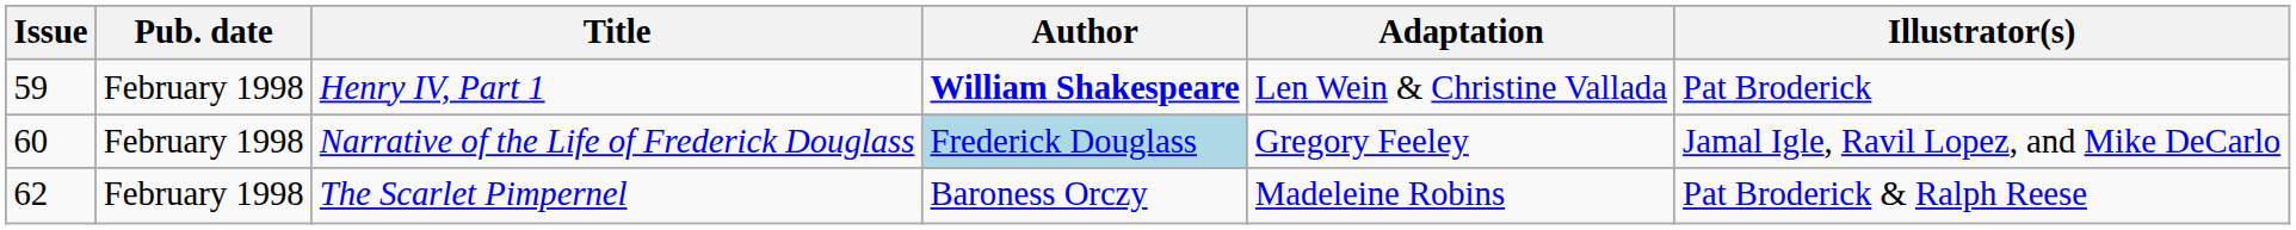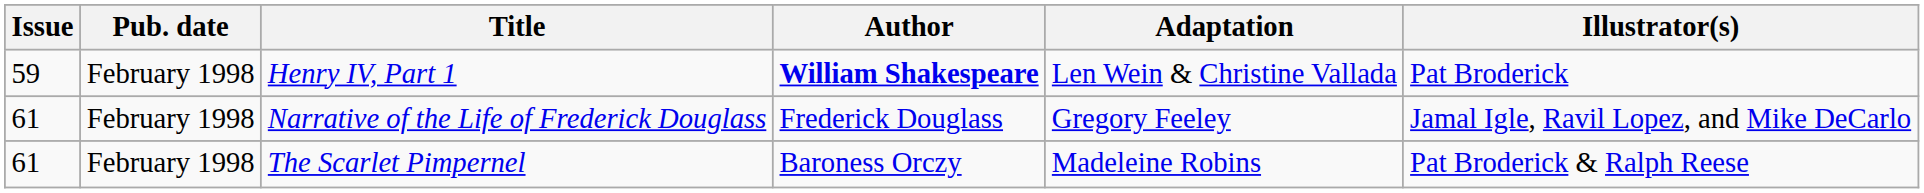Narrative of the Life of Frederick Douglass | Issue: 60 -> 61
Narrative of the Life of Frederick Douglass | Author: lightblue background -> no background
The Scarlet Pimpernel | Issue: 62 -> 61
